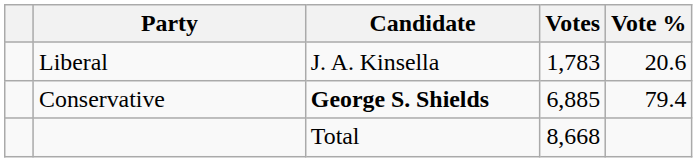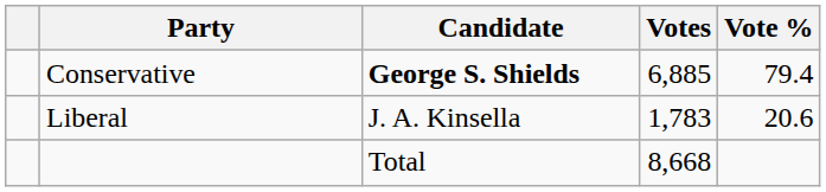rows swapped: Conservative <-> Liberal
